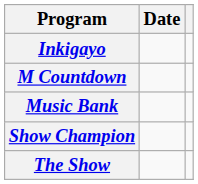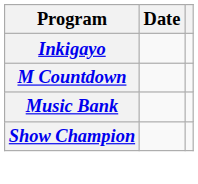- row: The Show
